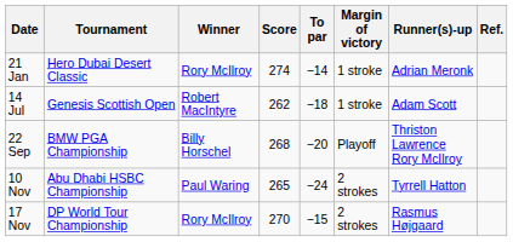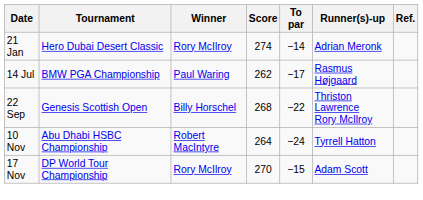- column: Margin of victory | 1 stroke | 1 stroke | Playoff | 2 strokes | 2 strokes
14 Jul | Tournament: Genesis Scottish Open -> BMW PGA Championship
14 Jul | Winner: Robert MacIntyre -> Paul Waring
14 Jul | To par: −18 -> −17
14 Jul | Runner(s)-up: Adam Scott -> Rasmus Højgaard
22 Sep | Tournament: BMW PGA Championship -> Genesis Scottish Open
22 Sep | To par: −20 -> −22
10 Nov | Winner: Paul Waring -> Robert MacIntyre
10 Nov | Score: 265 -> 264
17 Nov | Runner(s)-up: Rasmus Højgaard -> Adam Scott
